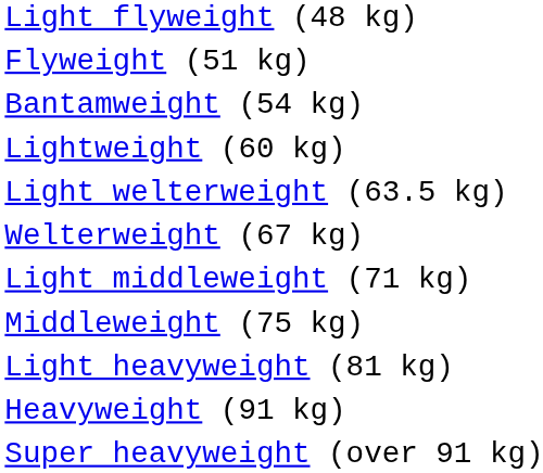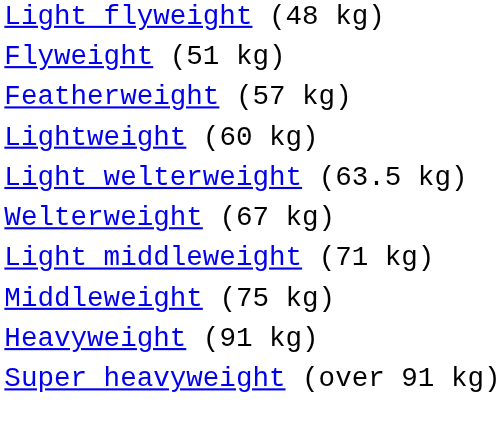- row: Bantamweight (54 kg)
+ row: Featherweight (57 kg)
- row: Light heavyweight (81 kg)
